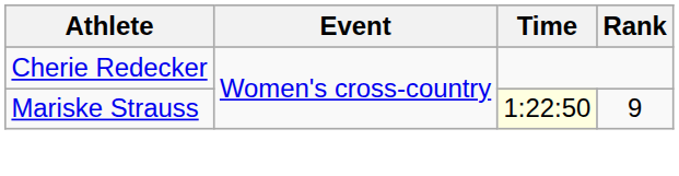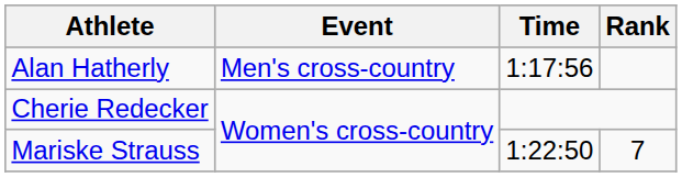+ row: Alan Hatherly | Men's cross-country | 1:17:56
Mariske Strauss | Time: lightyellow background -> no background
Mariske Strauss | Rank: 9 -> 7
